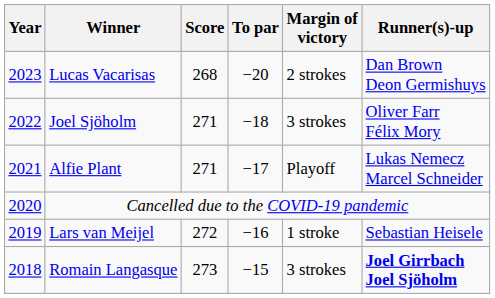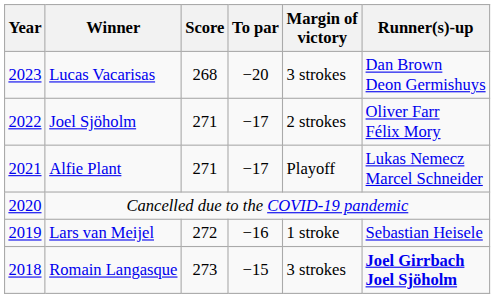Lucas Vacarisas | Margin of victory: 2 strokes -> 3 strokes
Joel Sjöholm | To par: −18 -> −17
Joel Sjöholm | Margin of victory: 3 strokes -> 2 strokes
